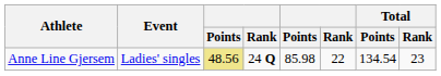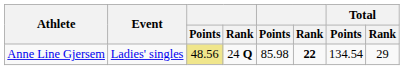Anne Line Gjersem | column 6: normal -> bold
Anne Line Gjersem | Total / Rank: 23 -> 29
